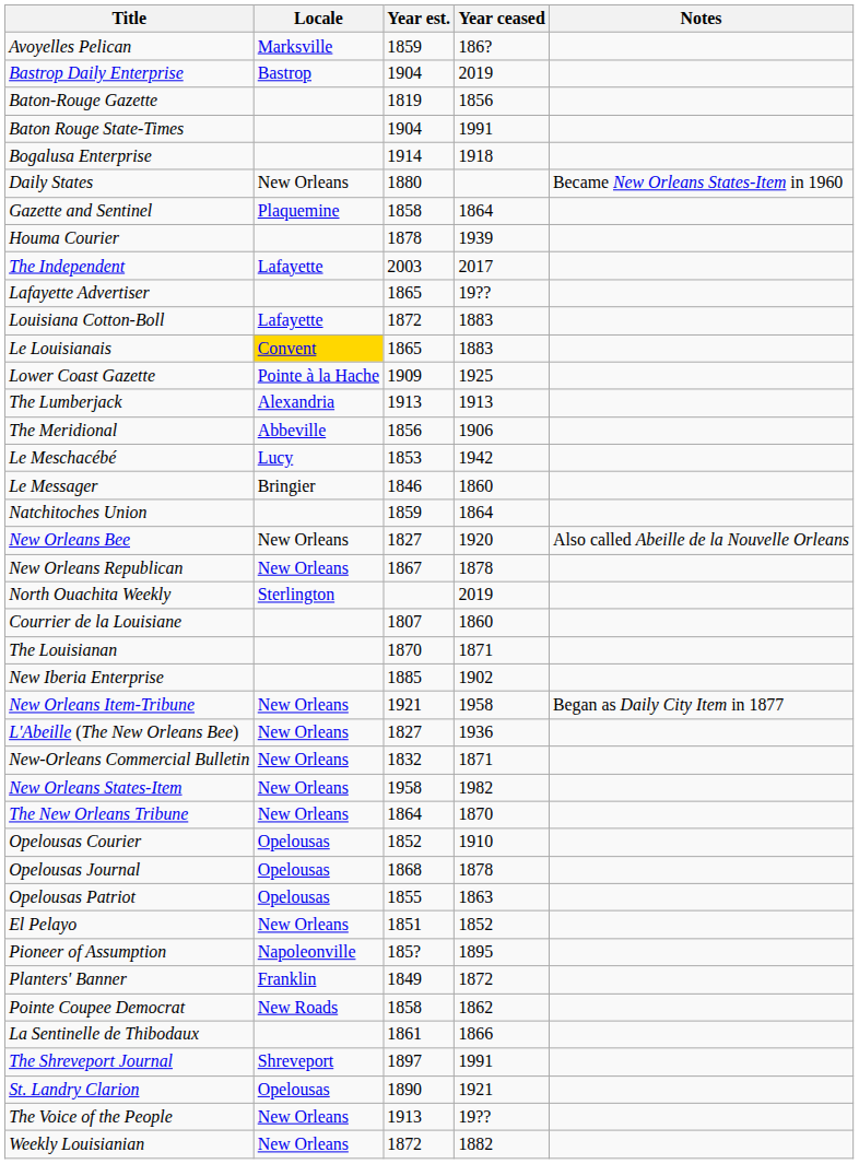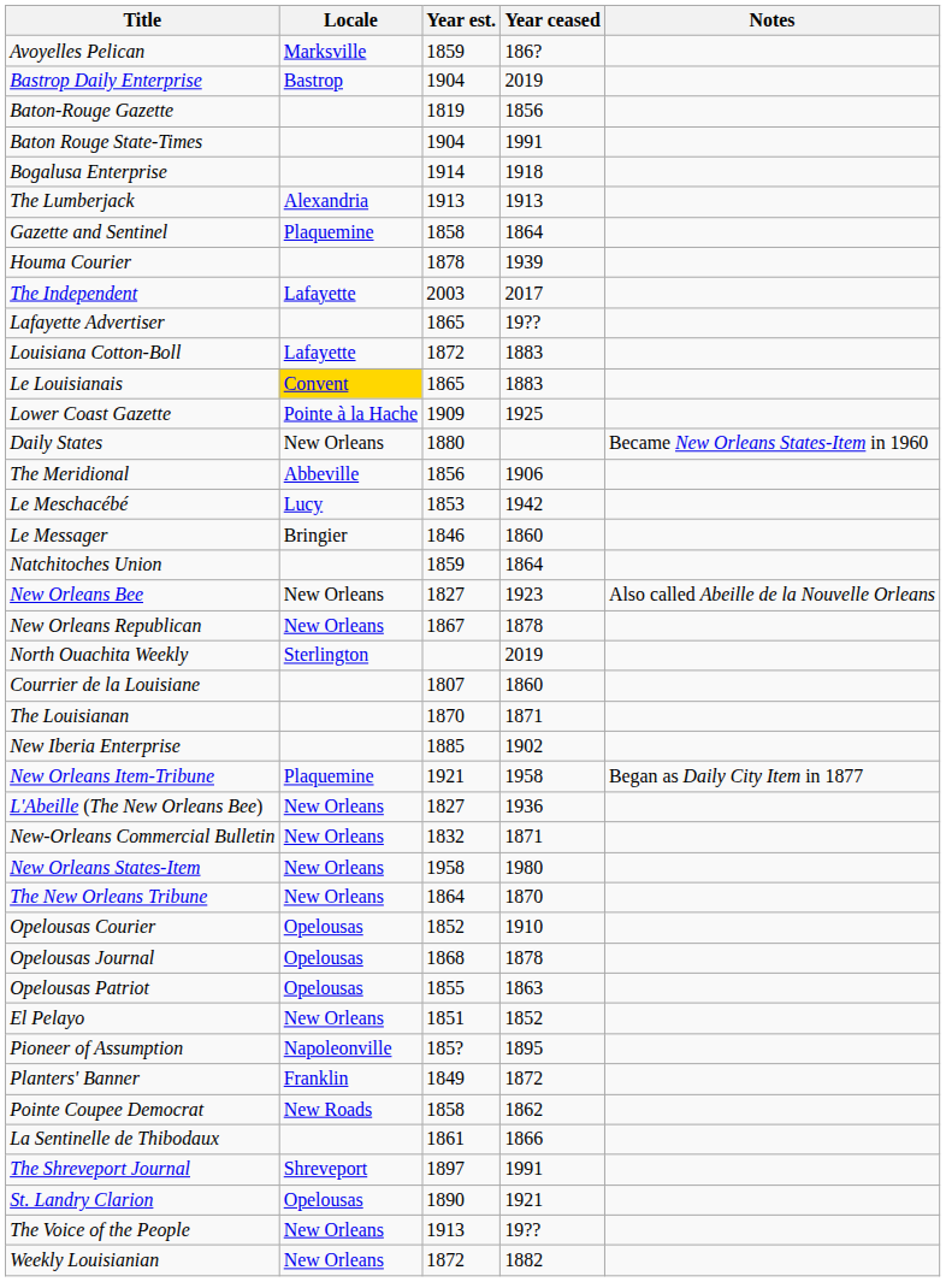rows swapped: Daily States <-> The Lumberjack
New Orleans Bee | Year ceased: 1920 -> 1923
New Orleans Item-Tribune | Locale: New Orleans -> Plaquemine
New Orleans States-Item | Year ceased: 1982 -> 1980
